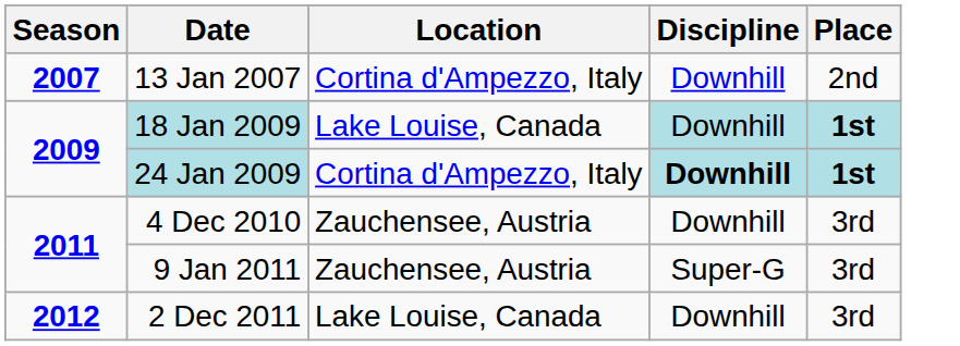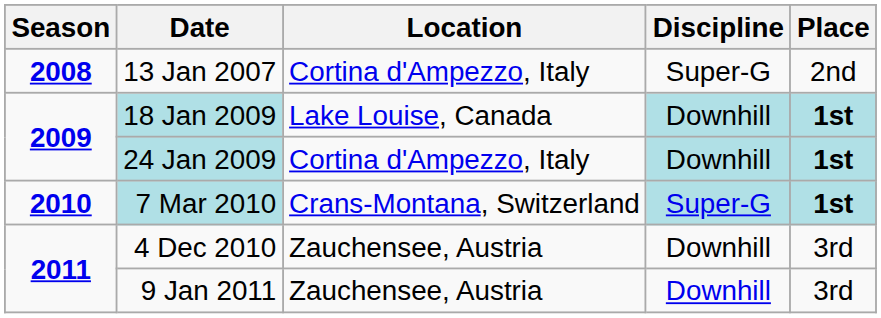13 Jan 2007 | Season: 2007 -> 2008
13 Jan 2007 | Discipline: Downhill -> Super-G
24 Jan 2009 | Discipline: bold -> normal
+ row: 2010 | 7 Mar 2010 | Crans-Montana, Switzerland | Super-G | 1st
9 Jan 2011 | Discipline: Super-G -> Downhill
- row: 2012 | 2 Dec 2011 | Lake Louise, Canada | Downhill | 3rd
